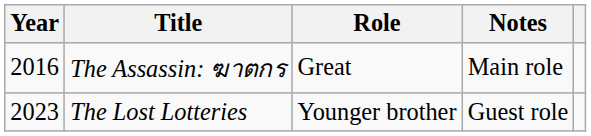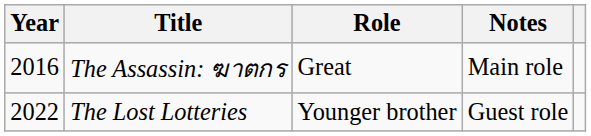The Lost Lotteries | Year: 2023 -> 2022
